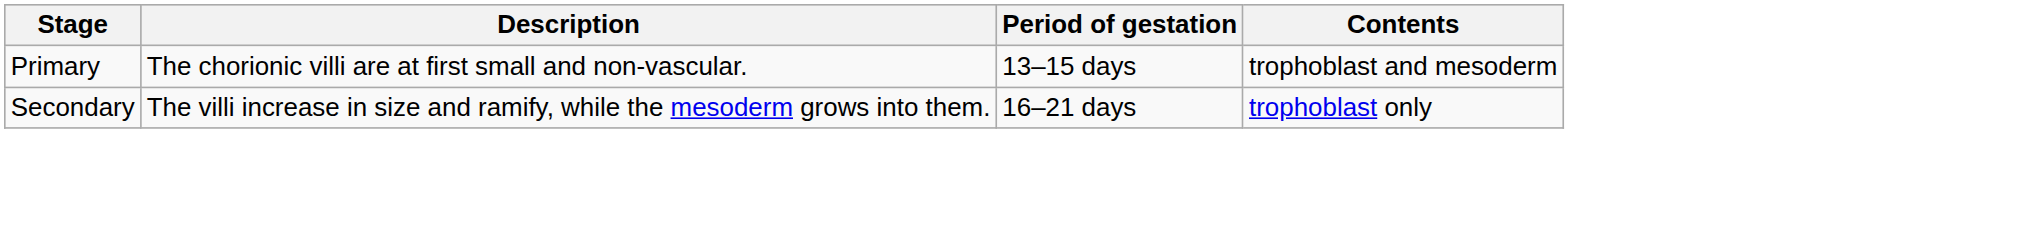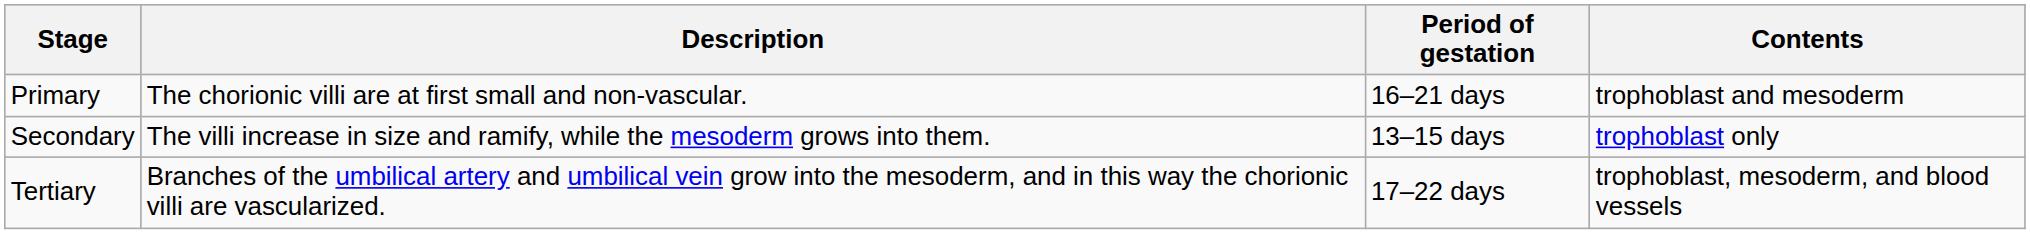Primary | Period of gestation: 13–15 days -> 16–21 days
Secondary | Period of gestation: 16–21 days -> 13–15 days
+ row: Tertiary | Branches of the umbilical artery and umbilical vein grow into the mesoderm, and in this way the chorionic villi are vascularized. | 17–22 days | trophoblast, mesoderm, and blood vessels
